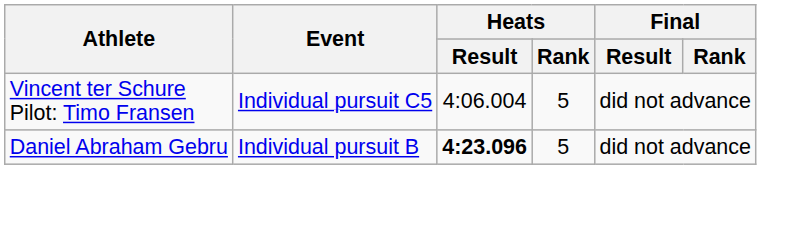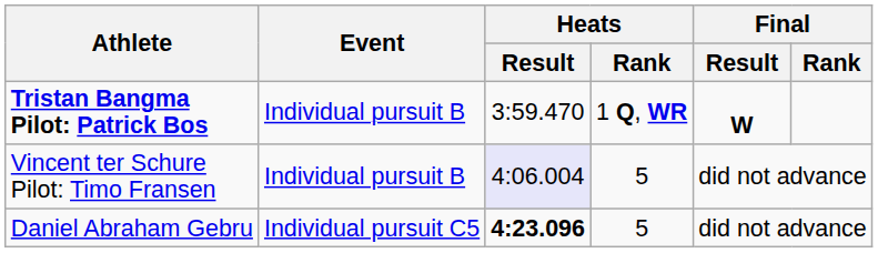+ row: Tristan Bangma Pilot: Patrick Bos | Individual pursuit B | 3:59.470 | 1 Q, WR | W
Vincent ter Schure Pilot: Timo Fransen | Event: Individual pursuit C5 -> Individual pursuit B
Vincent ter Schure Pilot: Timo Fransen | Heats / Result: no background -> lavender background
Daniel Abraham Gebru | Event: Individual pursuit B -> Individual pursuit C5
